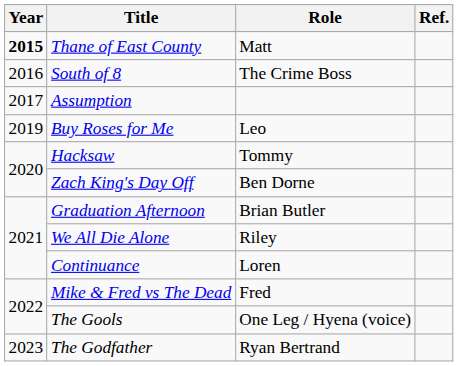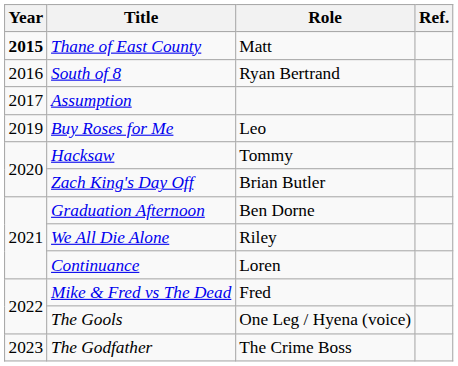South of 8 | Role: The Crime Boss -> Ryan Bertrand
Zach King's Day Off | Role: Ben Dorne -> Brian Butler
Graduation Afternoon | Role: Brian Butler -> Ben Dorne
The Godfather | Role: Ryan Bertrand -> The Crime Boss
